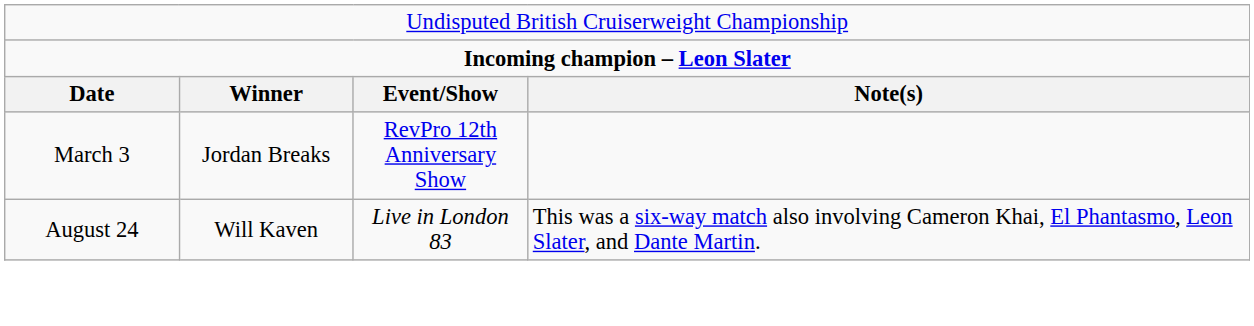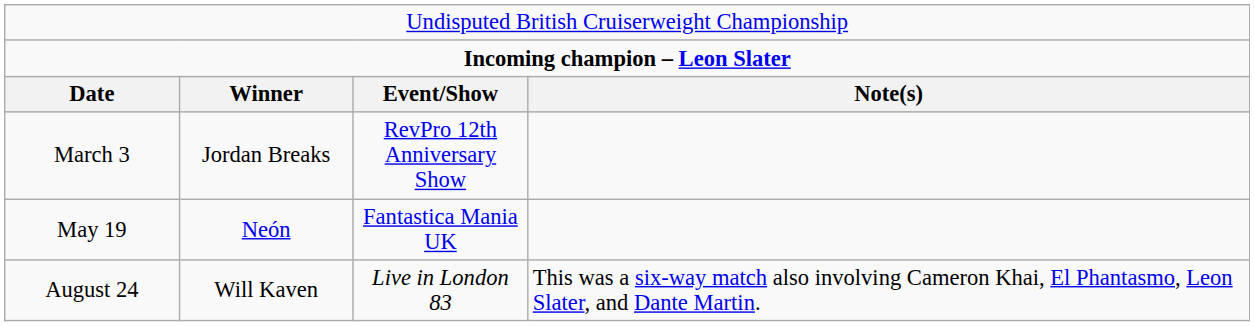+ row: May 19 | Neón | Fantastica Mania UK
